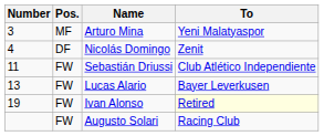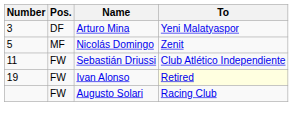Arturo Mina | Pos.: MF -> DF
Nicolás Domingo | Number: 4 -> 5
Nicolás Domingo | Pos.: DF -> MF
- row: 13 | FW | Lucas Alario | Bayer Leverkusen
